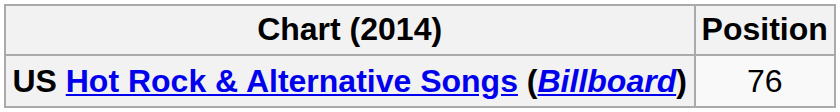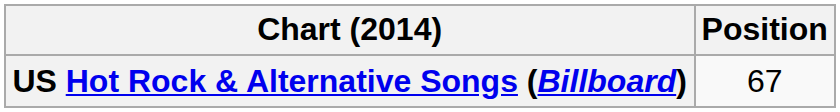US Hot Rock & Alternative Songs (Billboard) | Position: 76 -> 67
